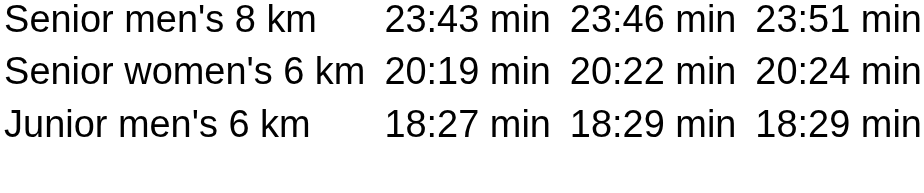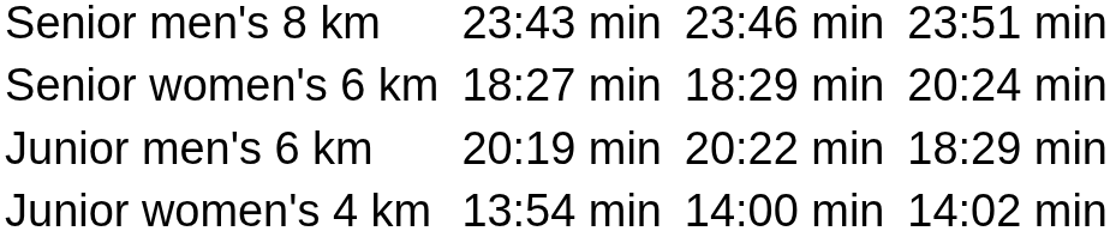Senior women's 6 km | column 3: 20:19 min -> 18:27 min
Senior women's 6 km | column 5: 20:22 min -> 18:29 min
Junior men's 6 km | column 3: 18:27 min -> 20:19 min
Junior men's 6 km | column 5: 18:29 min -> 20:22 min
+ row: Junior women's 4 km | 13:54 min | 14:00 min | 14:02 min
